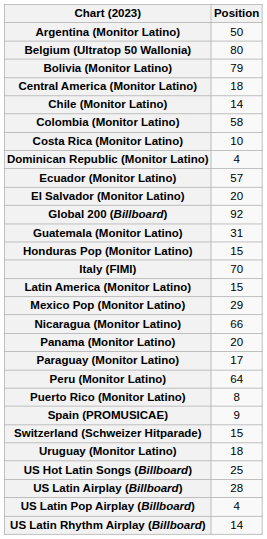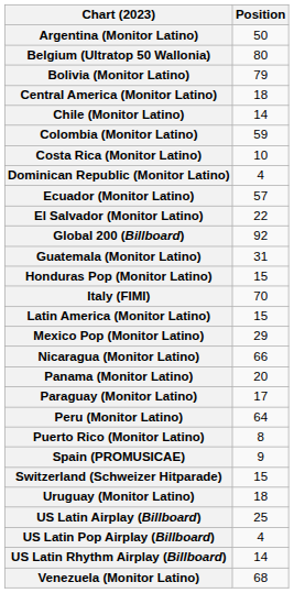Colombia (Monitor Latino) | Position: 58 -> 59
El Salvador (Monitor Latino) | Position: 20 -> 22
- row: US Hot Latin Songs (Billboard) | 25
US Latin Airplay (Billboard) | Position: 28 -> 25
+ row: Venezuela (Monitor Latino) | 68
